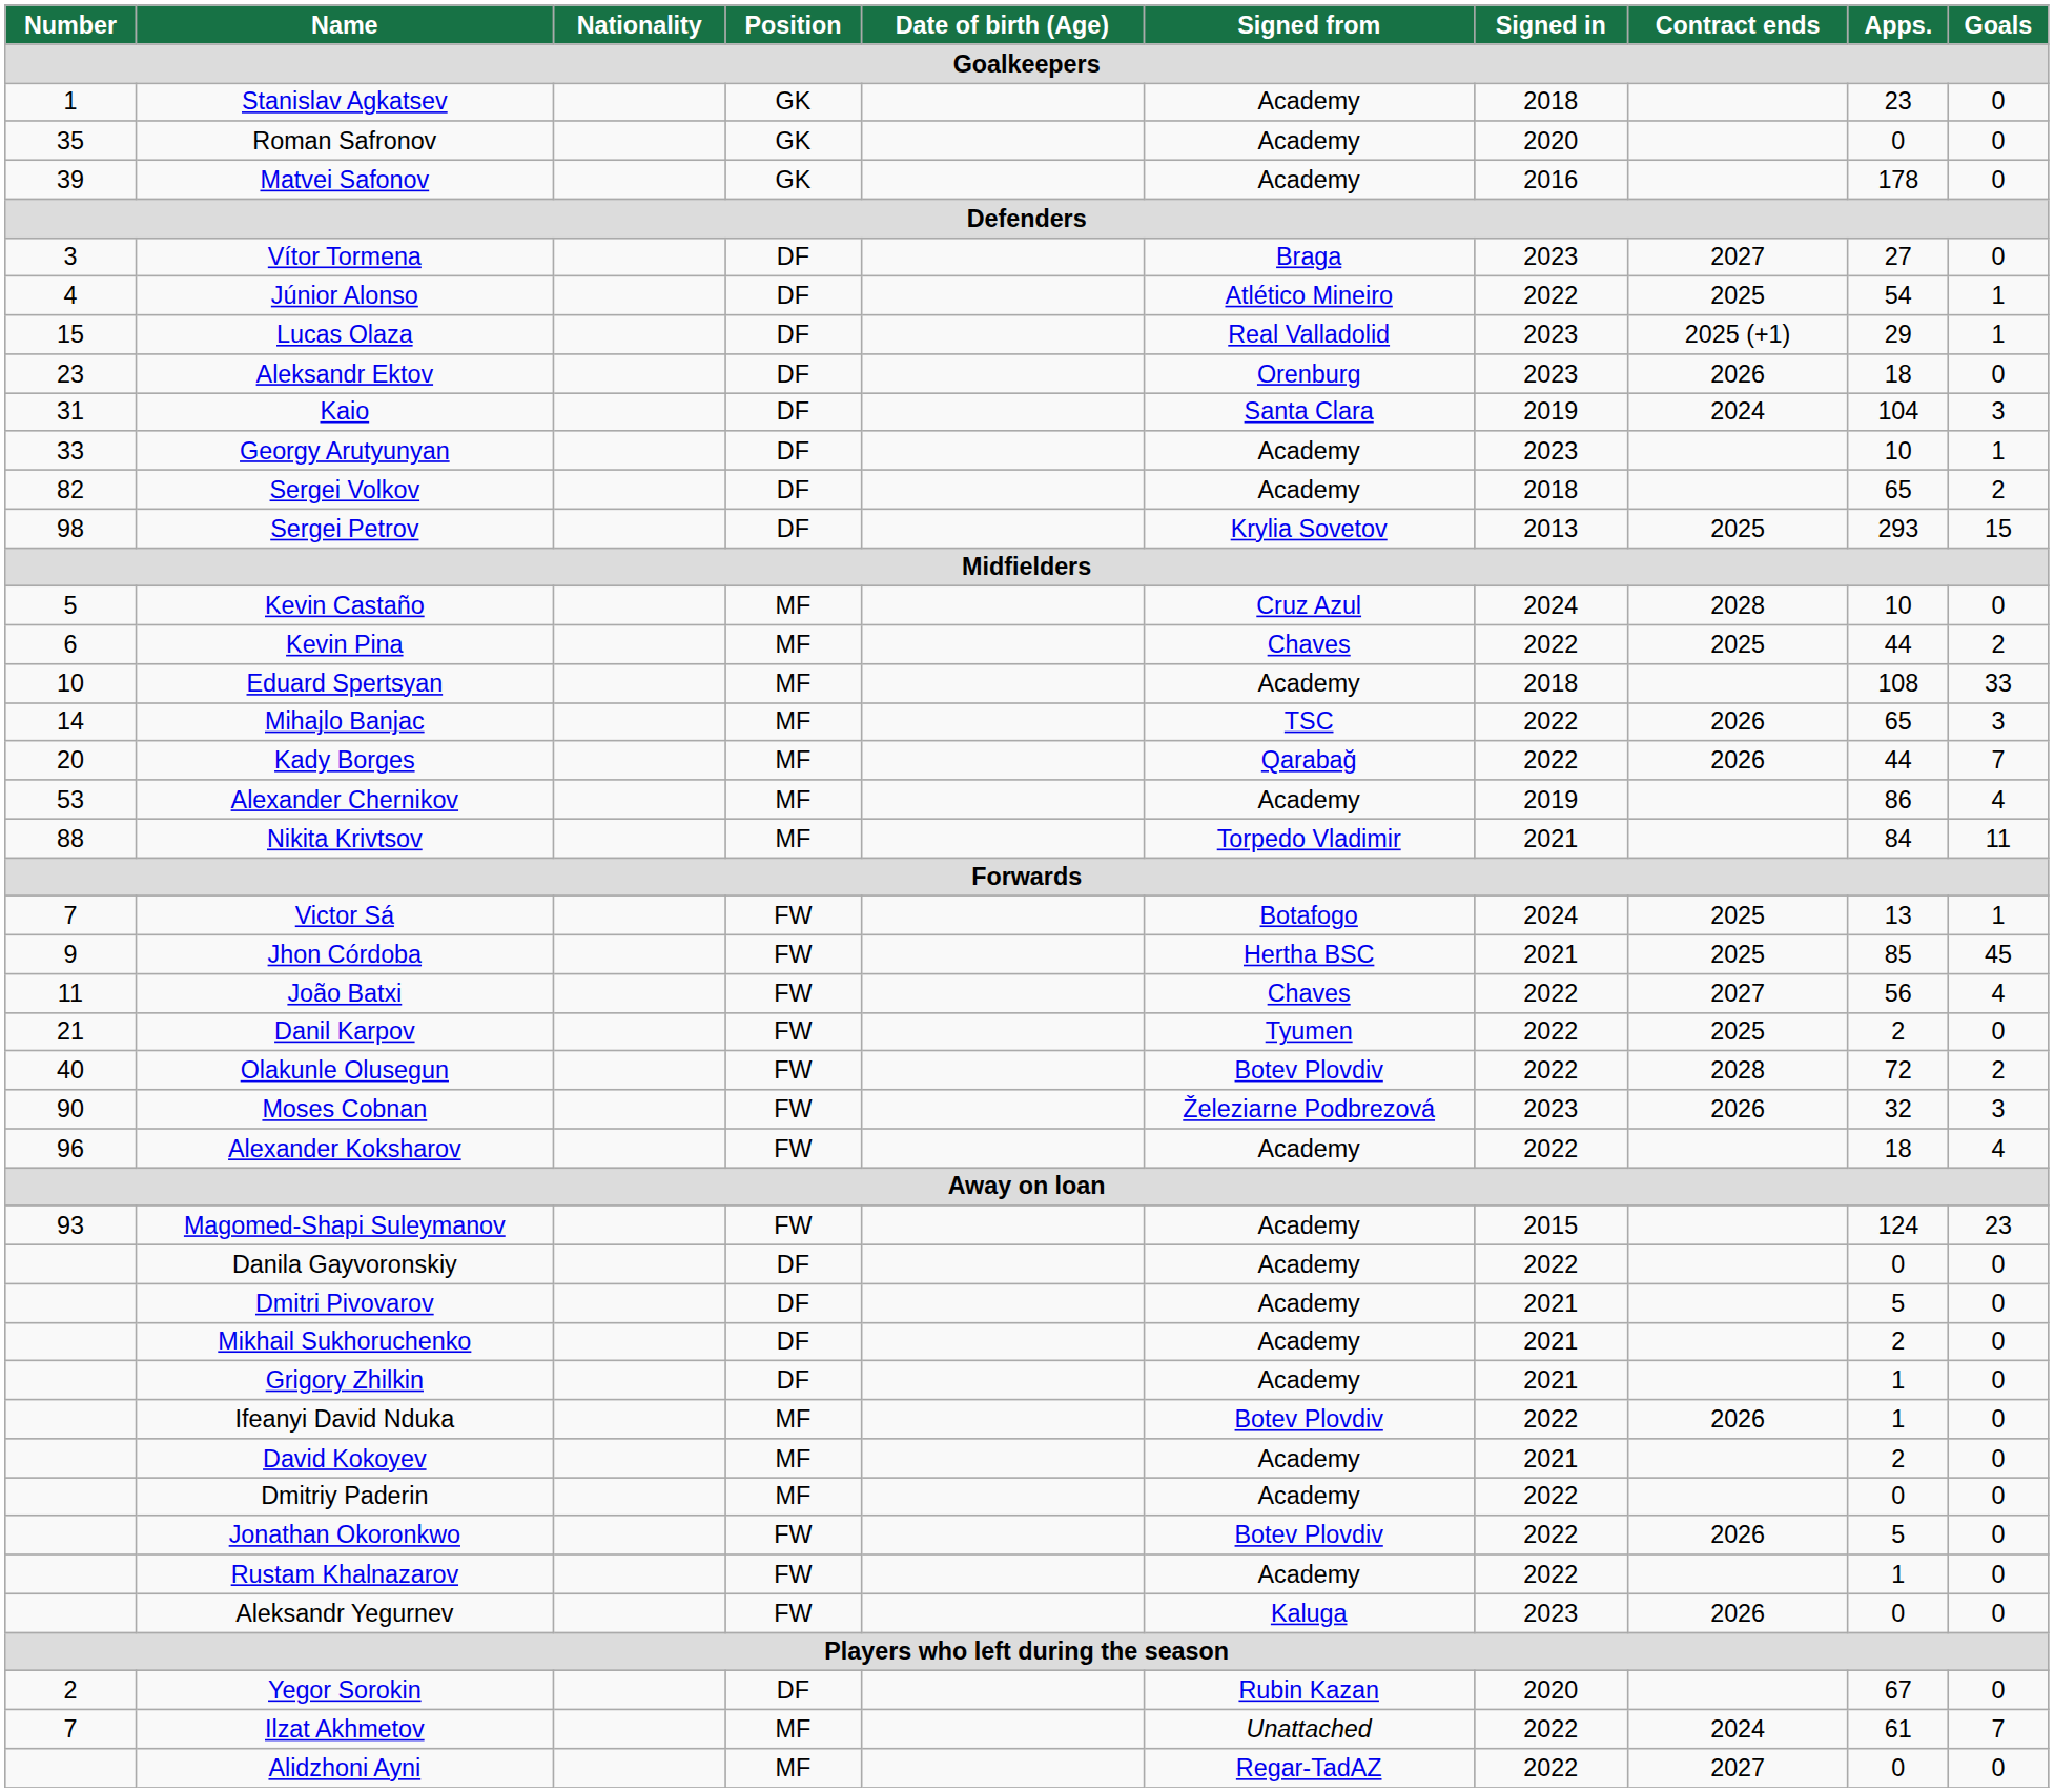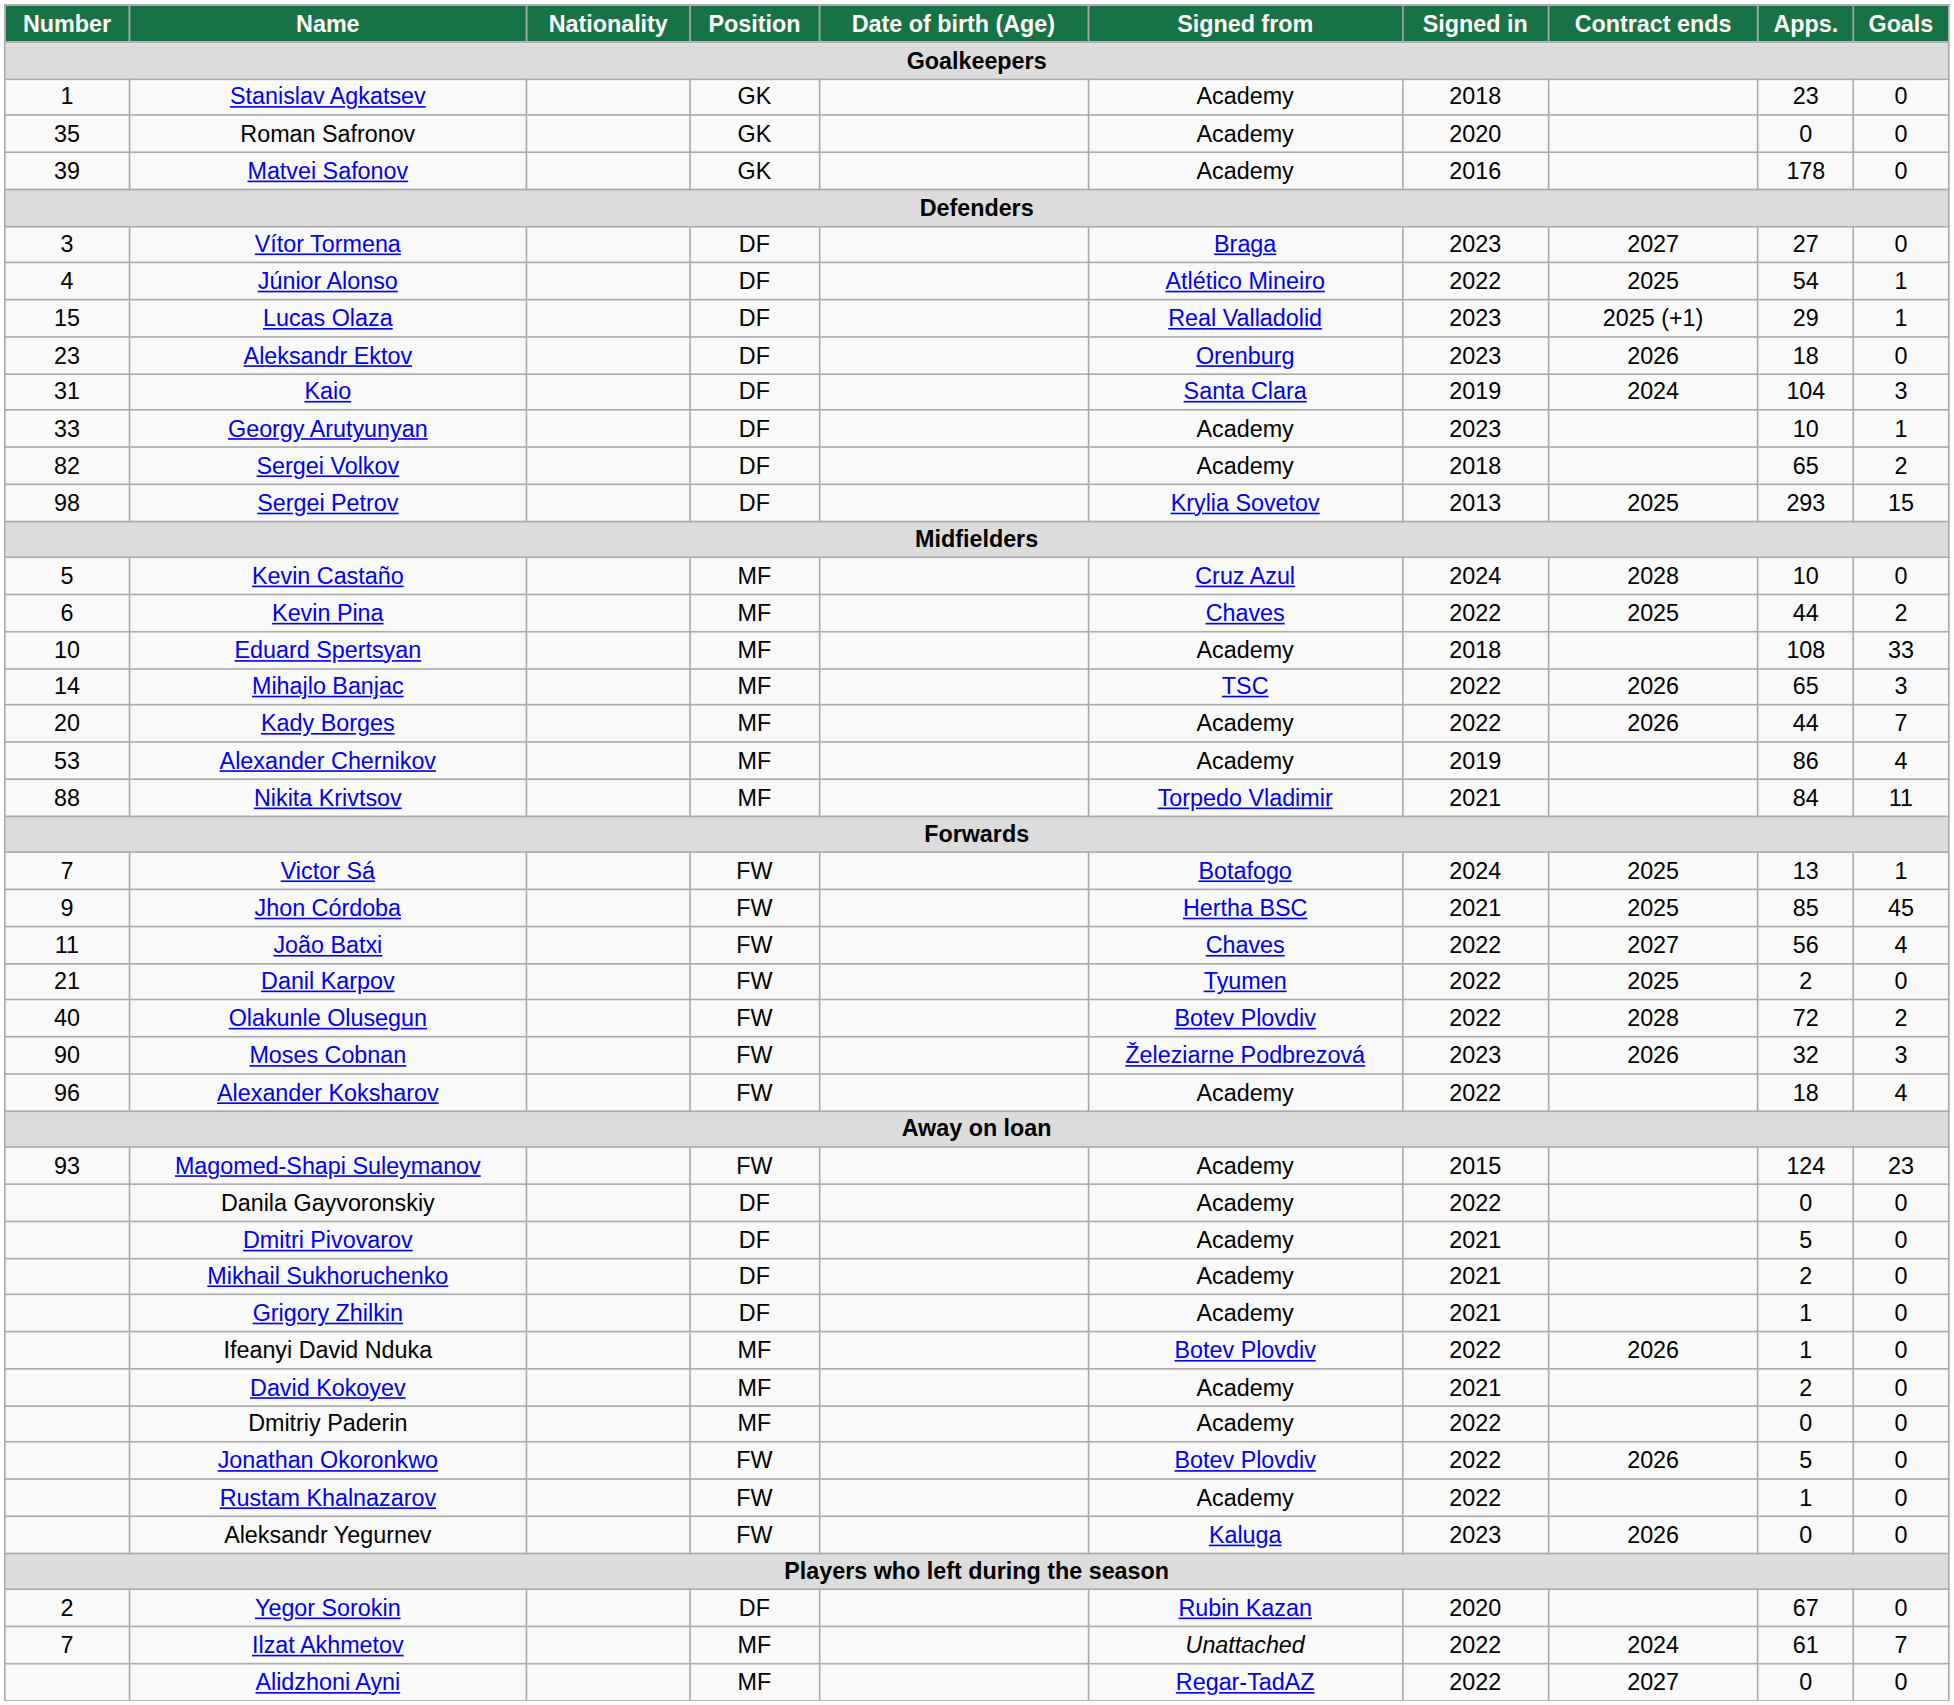Kady Borges | Signed from: Qarabağ -> Academy
